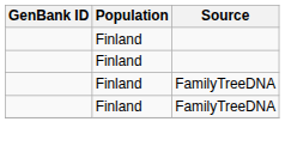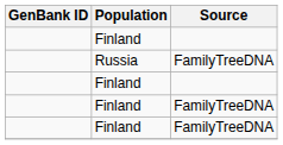+ row: Russia | FamilyTreeDNA
